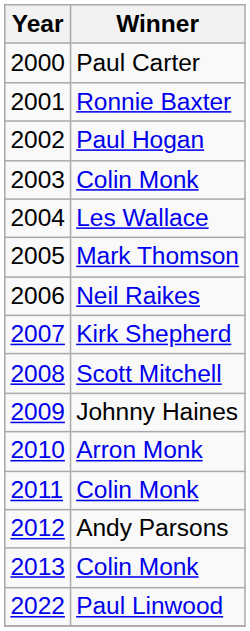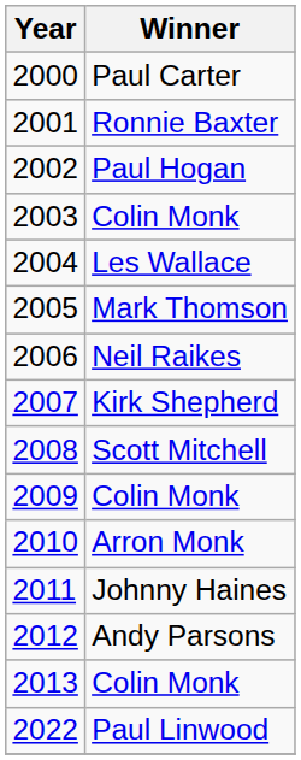2009 | Winner: Johnny Haines -> Colin Monk
2011 | Winner: Colin Monk -> Johnny Haines
